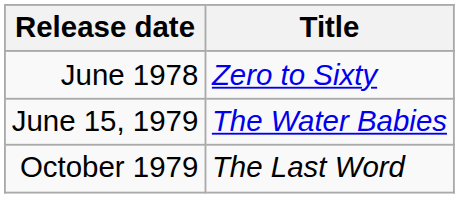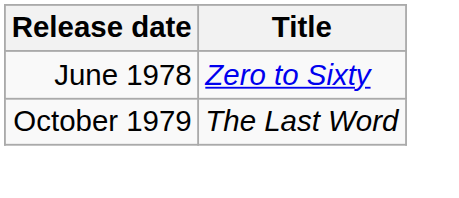- row: June 15, 1979 | The Water Babies
